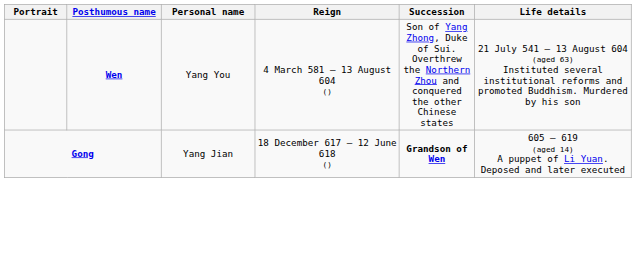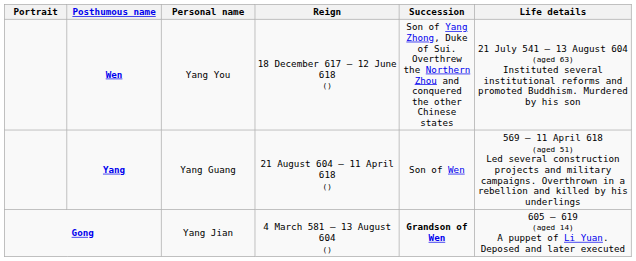Wen | Reign: 4 March 581 – 13 August 604 () -> 18 December 617 – 12 June 618 ()
+ row: Yang | Yang Guang | 21 August 604 – 11 April 618 () | Son of Wen | 569 – 11 April 618 (aged 51) Led several construction projects and military campaigns. Overthrown in a rebellion and killed by his underlings
Gong | Reign: 18 December 617 – 12 June 618 () -> 4 March 581 – 13 August 604 ()
